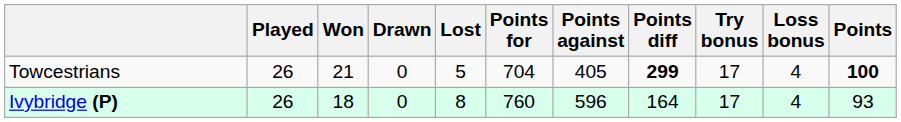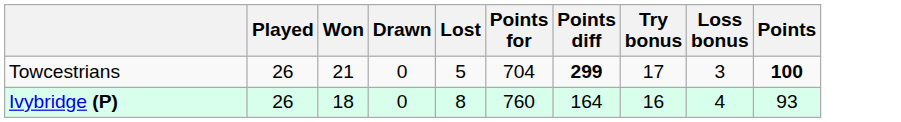- column: Points against | 405 | 596
Towcestrians | Loss bonus: 4 -> 3
Ivybridge (P) | Try bonus: 17 -> 16
